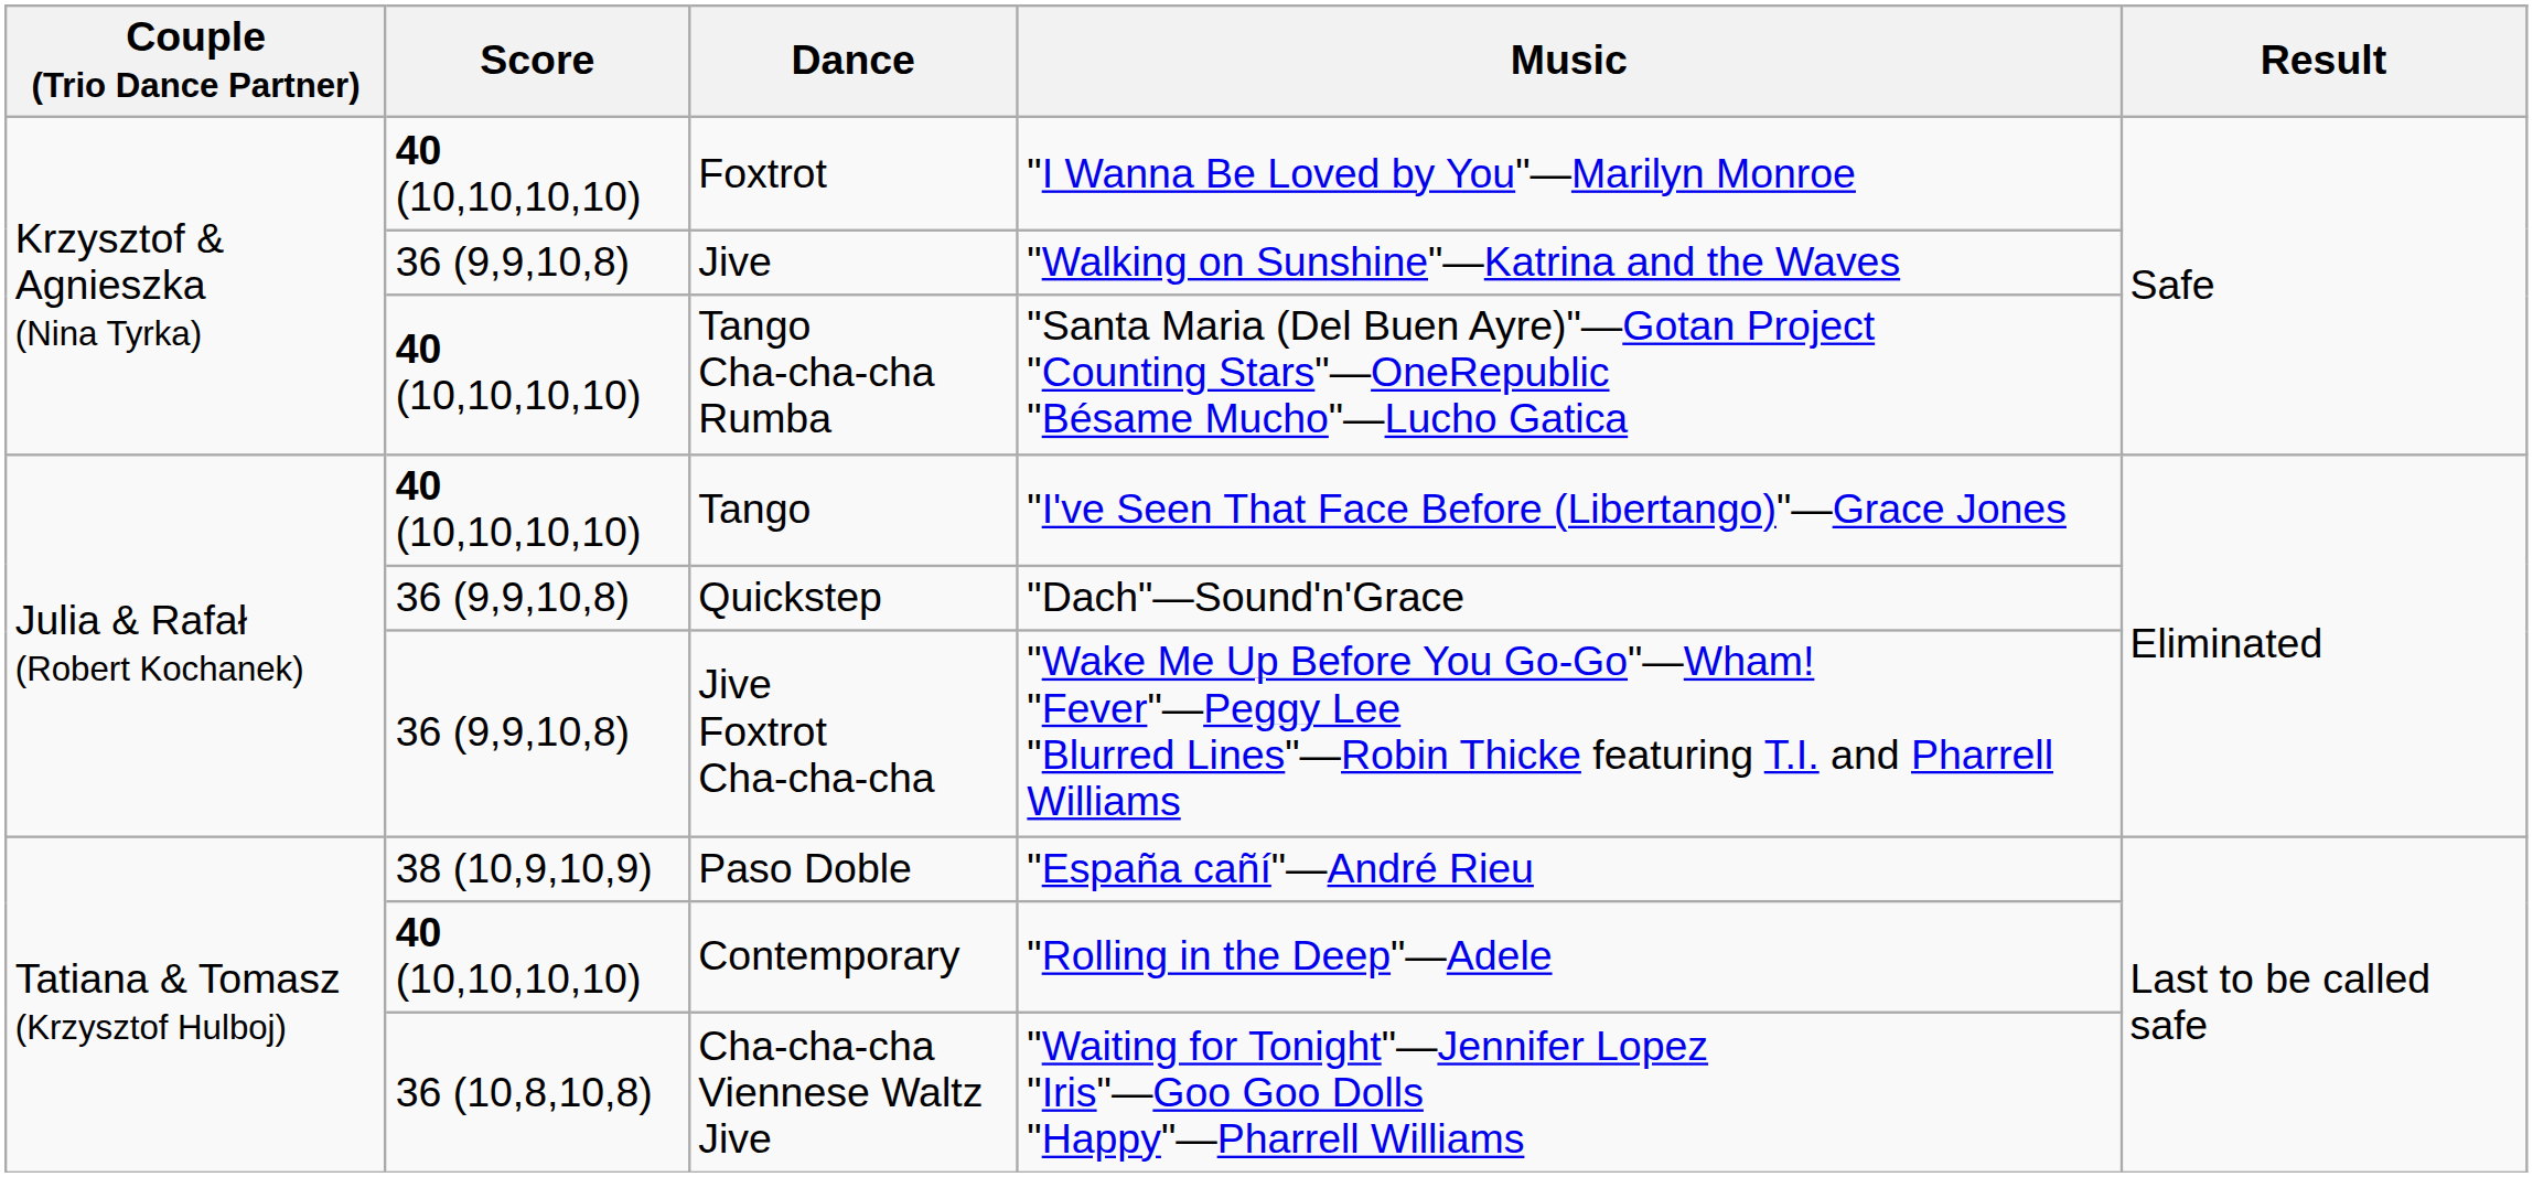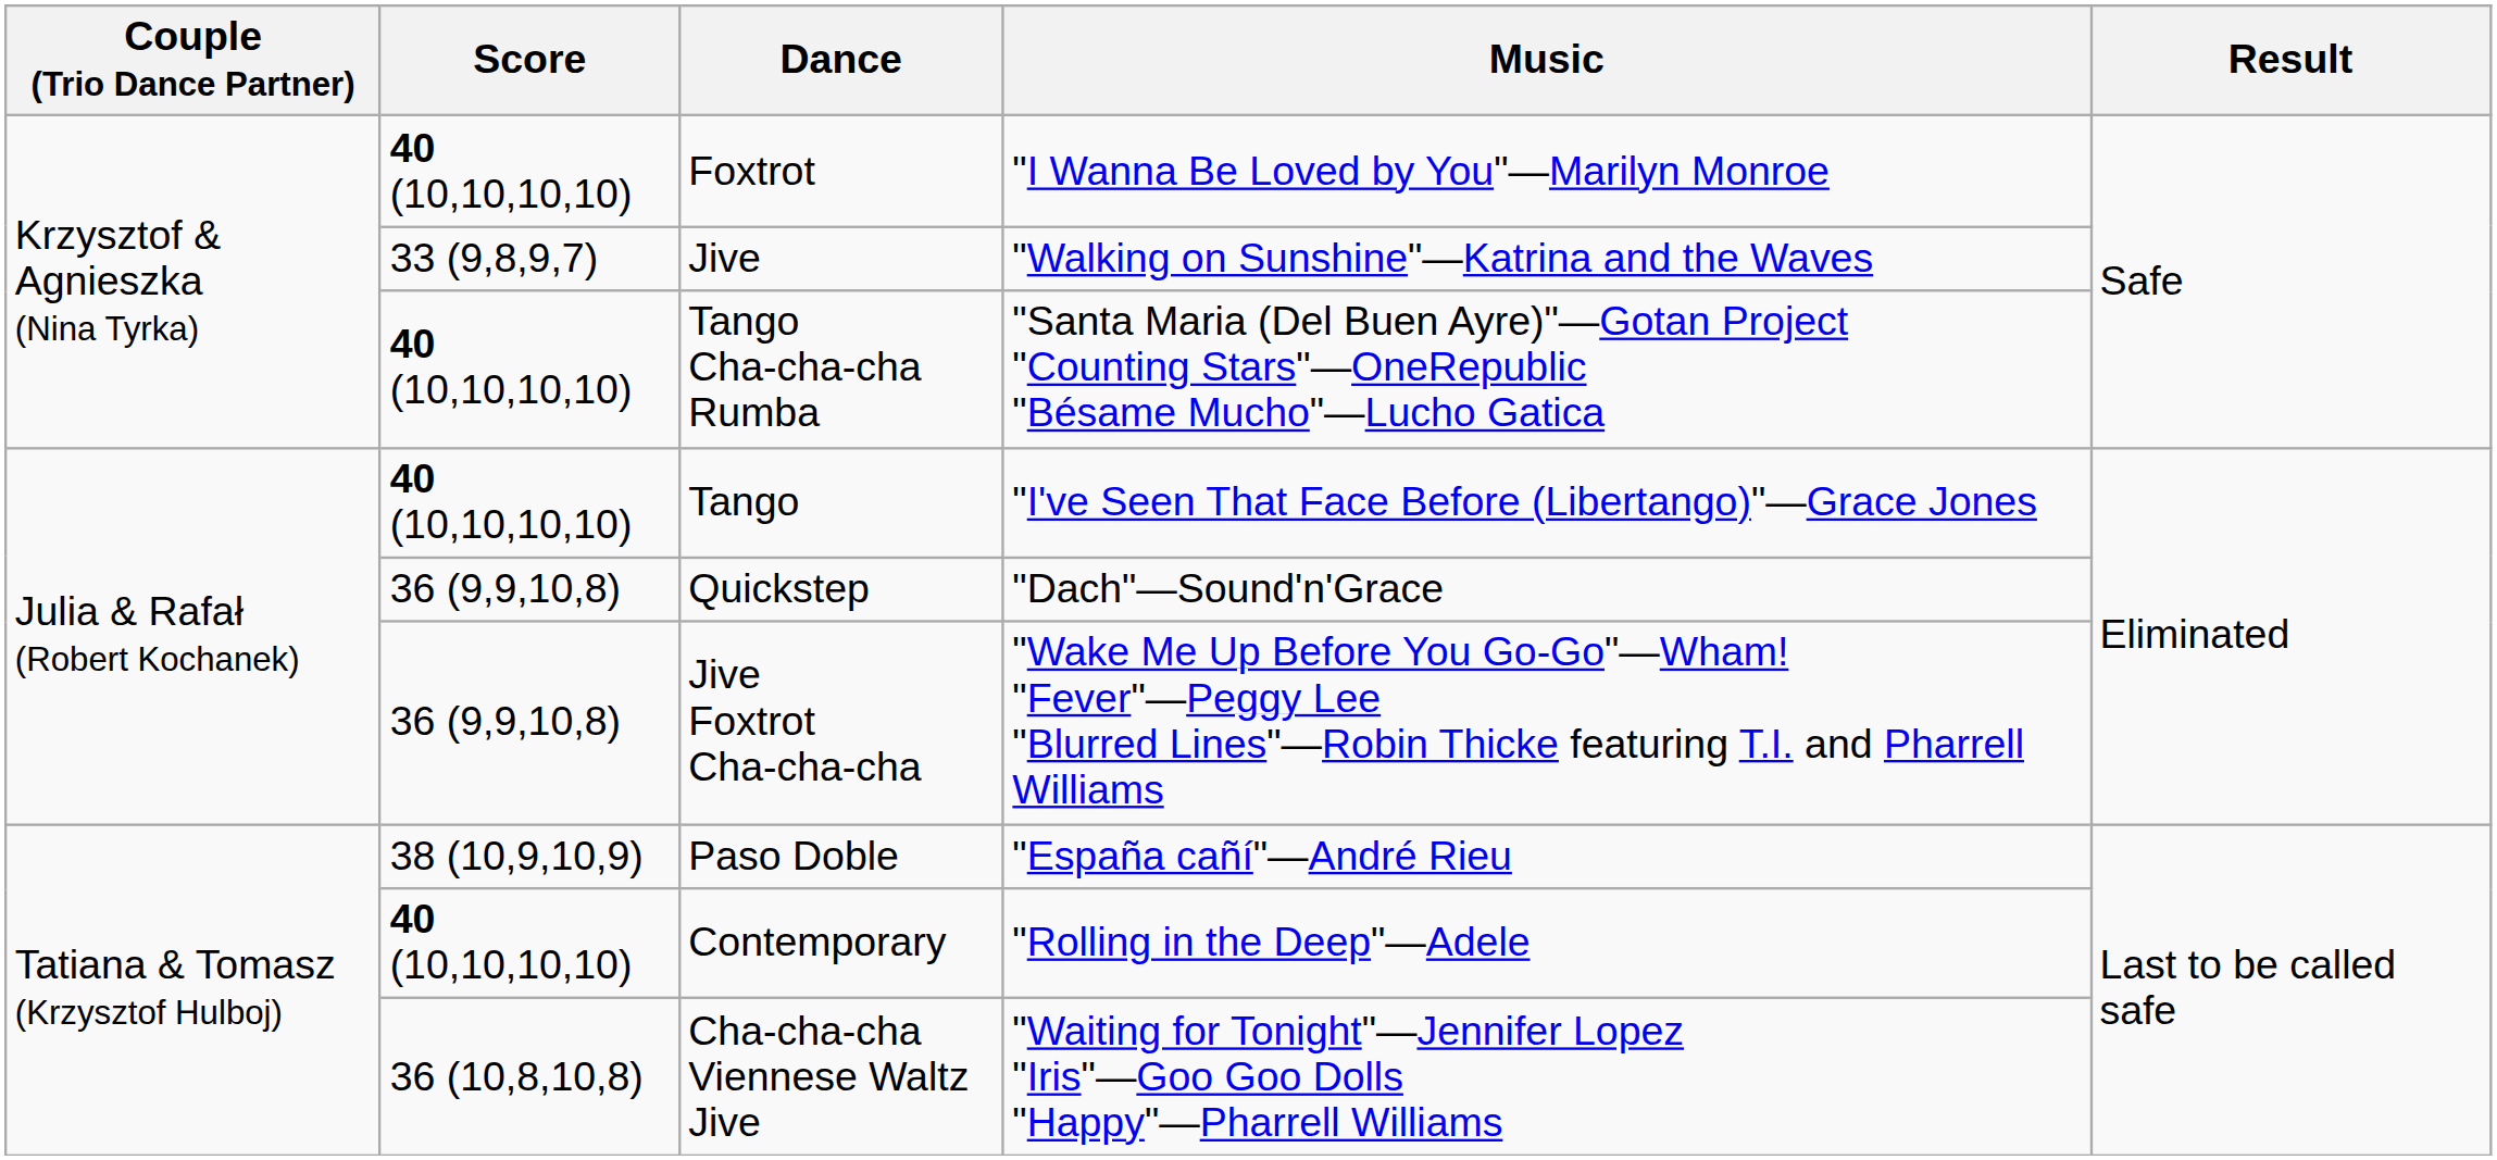Jive | Score: 36 (9,9,10,8) -> 33 (9,8,9,7)
